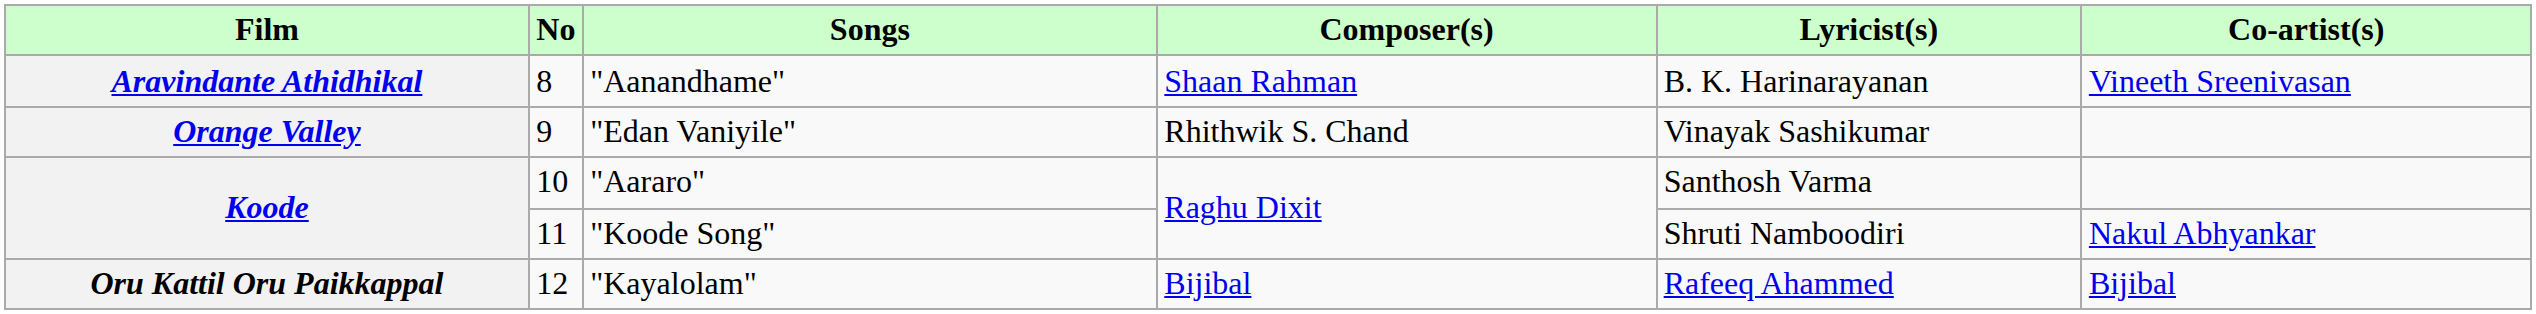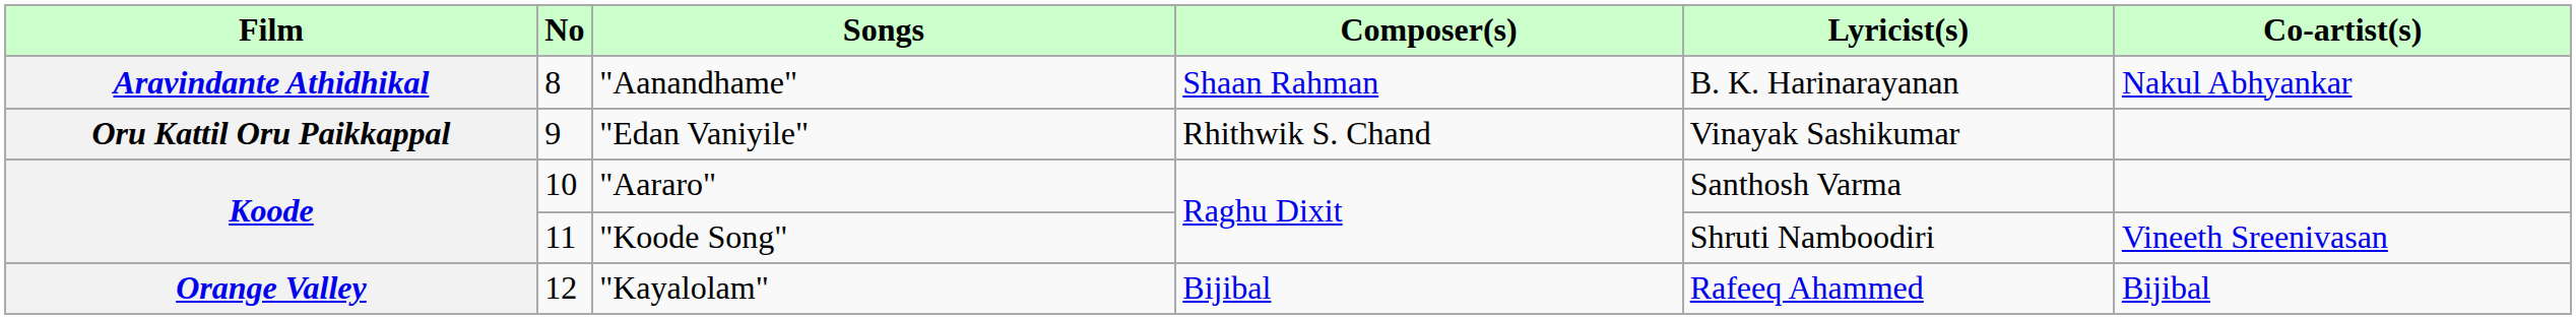"Aanandhame" | Co-artist(s): Vineeth Sreenivasan -> Nakul Abhyankar
"Edan Vaniyile" | Film: Orange Valley -> Oru Kattil Oru Paikkappal
"Koode Song" | Co-artist(s): Nakul Abhyankar -> Vineeth Sreenivasan
"Kayalolam" | Film: Oru Kattil Oru Paikkappal -> Orange Valley
